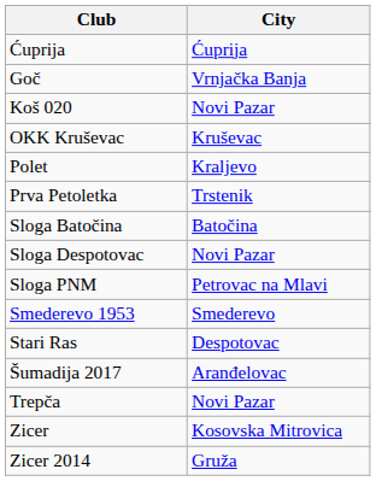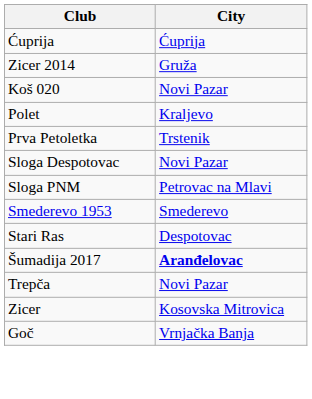rows swapped: Goč <-> Zicer 2014
- row: OKK Kruševac | Kruševac
- row: Sloga Batočina | Batočina
Šumadija 2017 | City: normal -> bold
